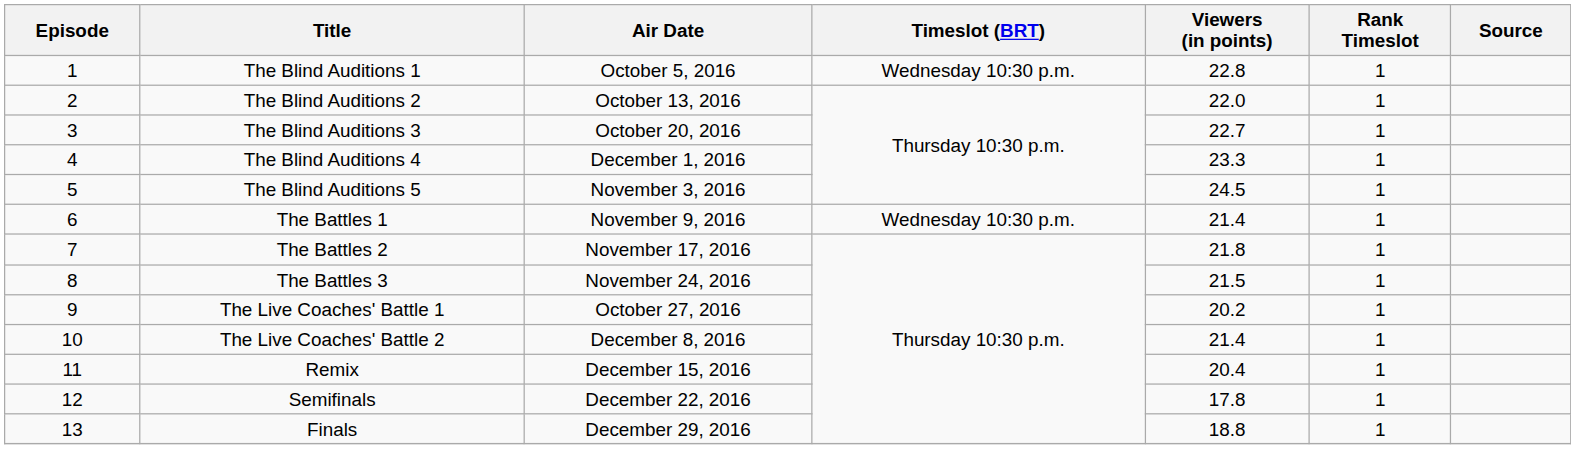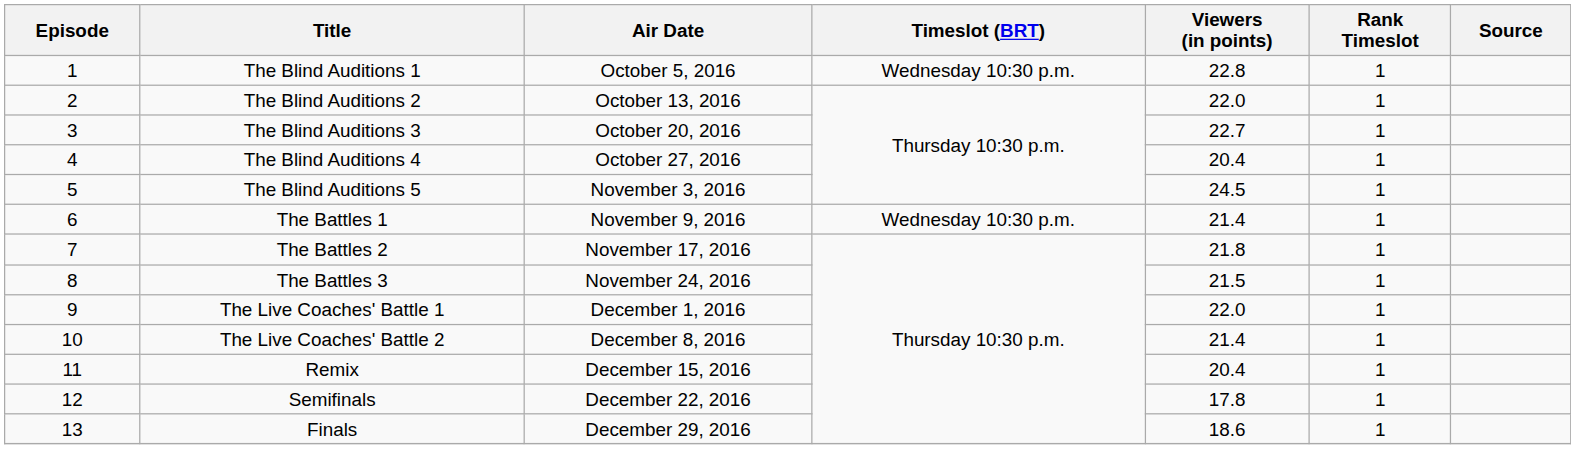The Blind Auditions 4 | Air Date: December 1, 2016 -> October 27, 2016
The Blind Auditions 4 | Viewers (in points): 23.3 -> 20.4
The Live Coaches' Battle 1 | Air Date: October 27, 2016 -> December 1, 2016
The Live Coaches' Battle 1 | Viewers (in points): 20.2 -> 22.0
Finals | Viewers (in points): 18.8 -> 18.6
